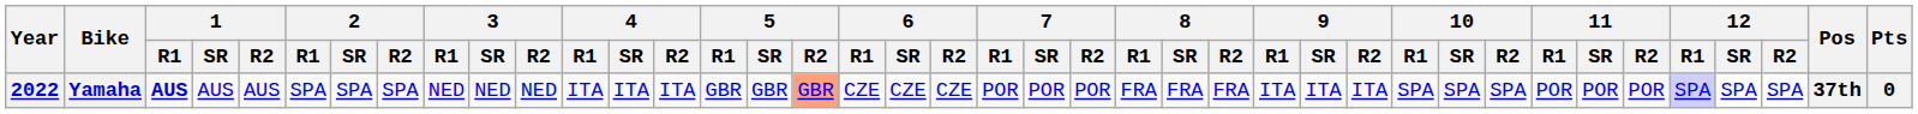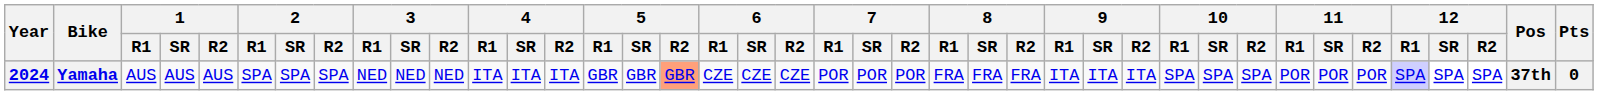Yamaha | Year: 2022 -> 2024
Yamaha | 1 / R1: bold -> normal
